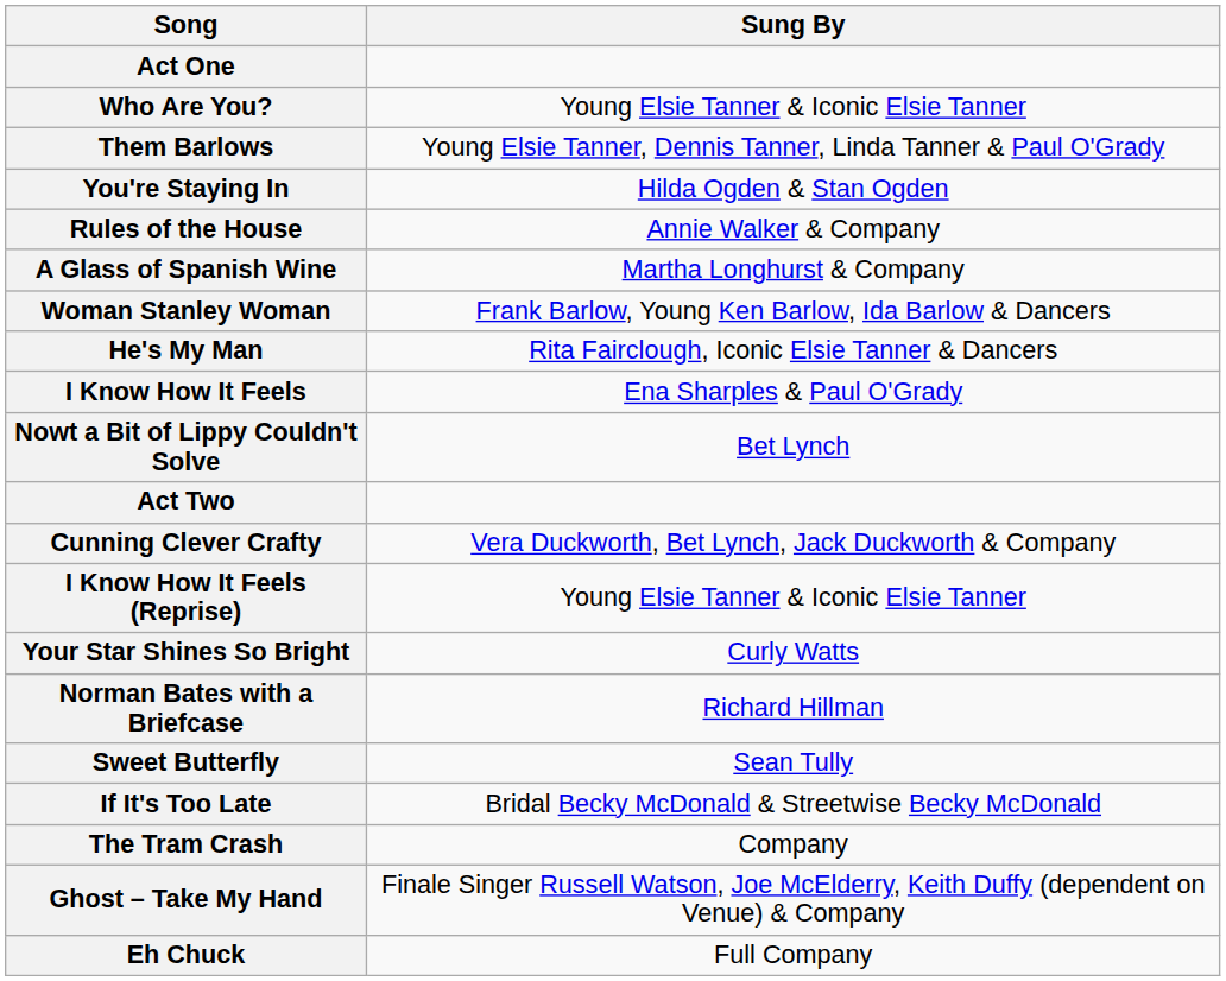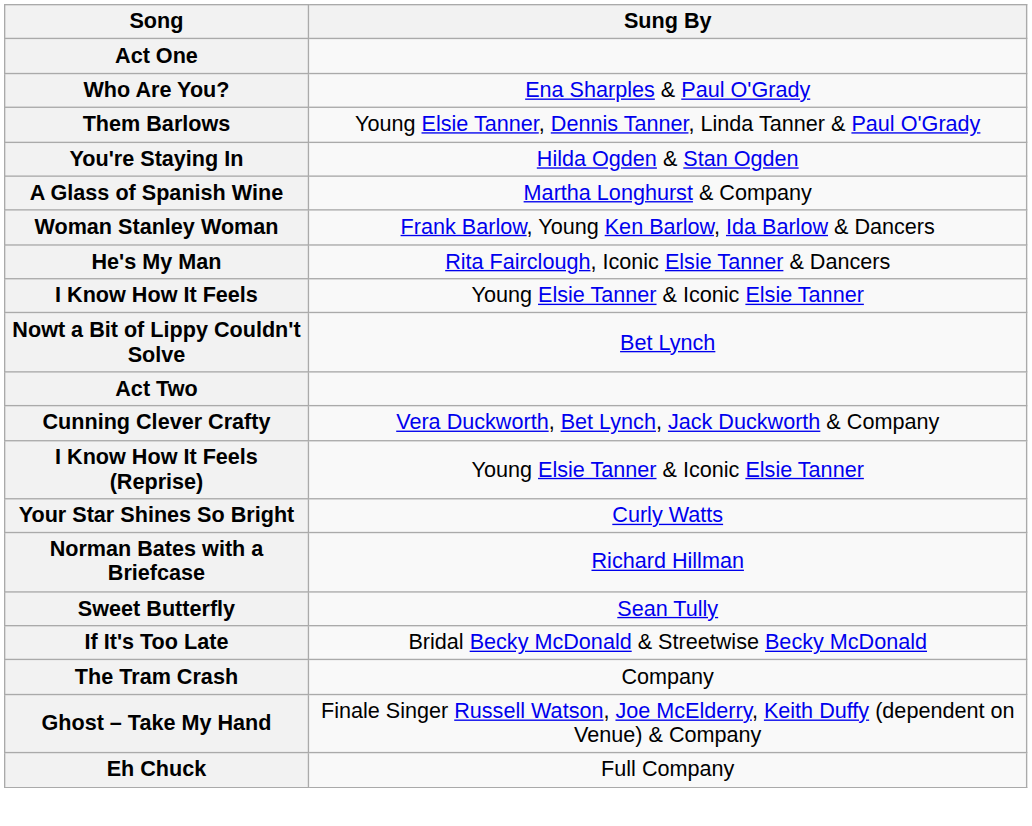Who Are You? | Sung By: Young Elsie Tanner & Iconic Elsie Tanner -> Ena Sharples & Paul O'Grady
- row: Rules of the House | Annie Walker & Company
I Know How It Feels | Sung By: Ena Sharples & Paul O'Grady -> Young Elsie Tanner & Iconic Elsie Tanner
